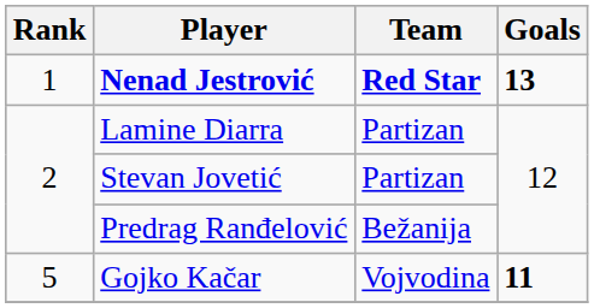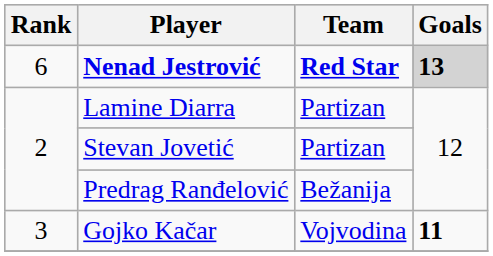Nenad Jestrović | Rank: 1 -> 6
Nenad Jestrović | Goals: no background -> lightgrey background
Gojko Kačar | Rank: 5 -> 3
